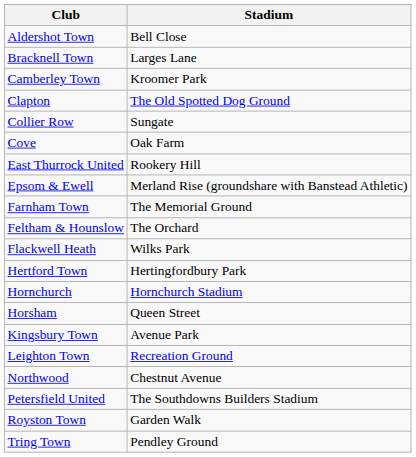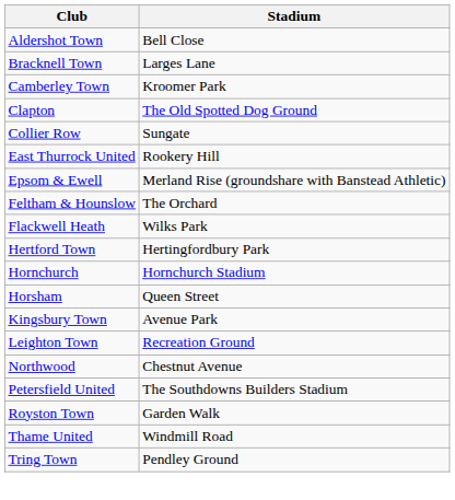- row: Cove | Oak Farm
- row: Farnham Town | The Memorial Ground
+ row: Thame United | Windmill Road
